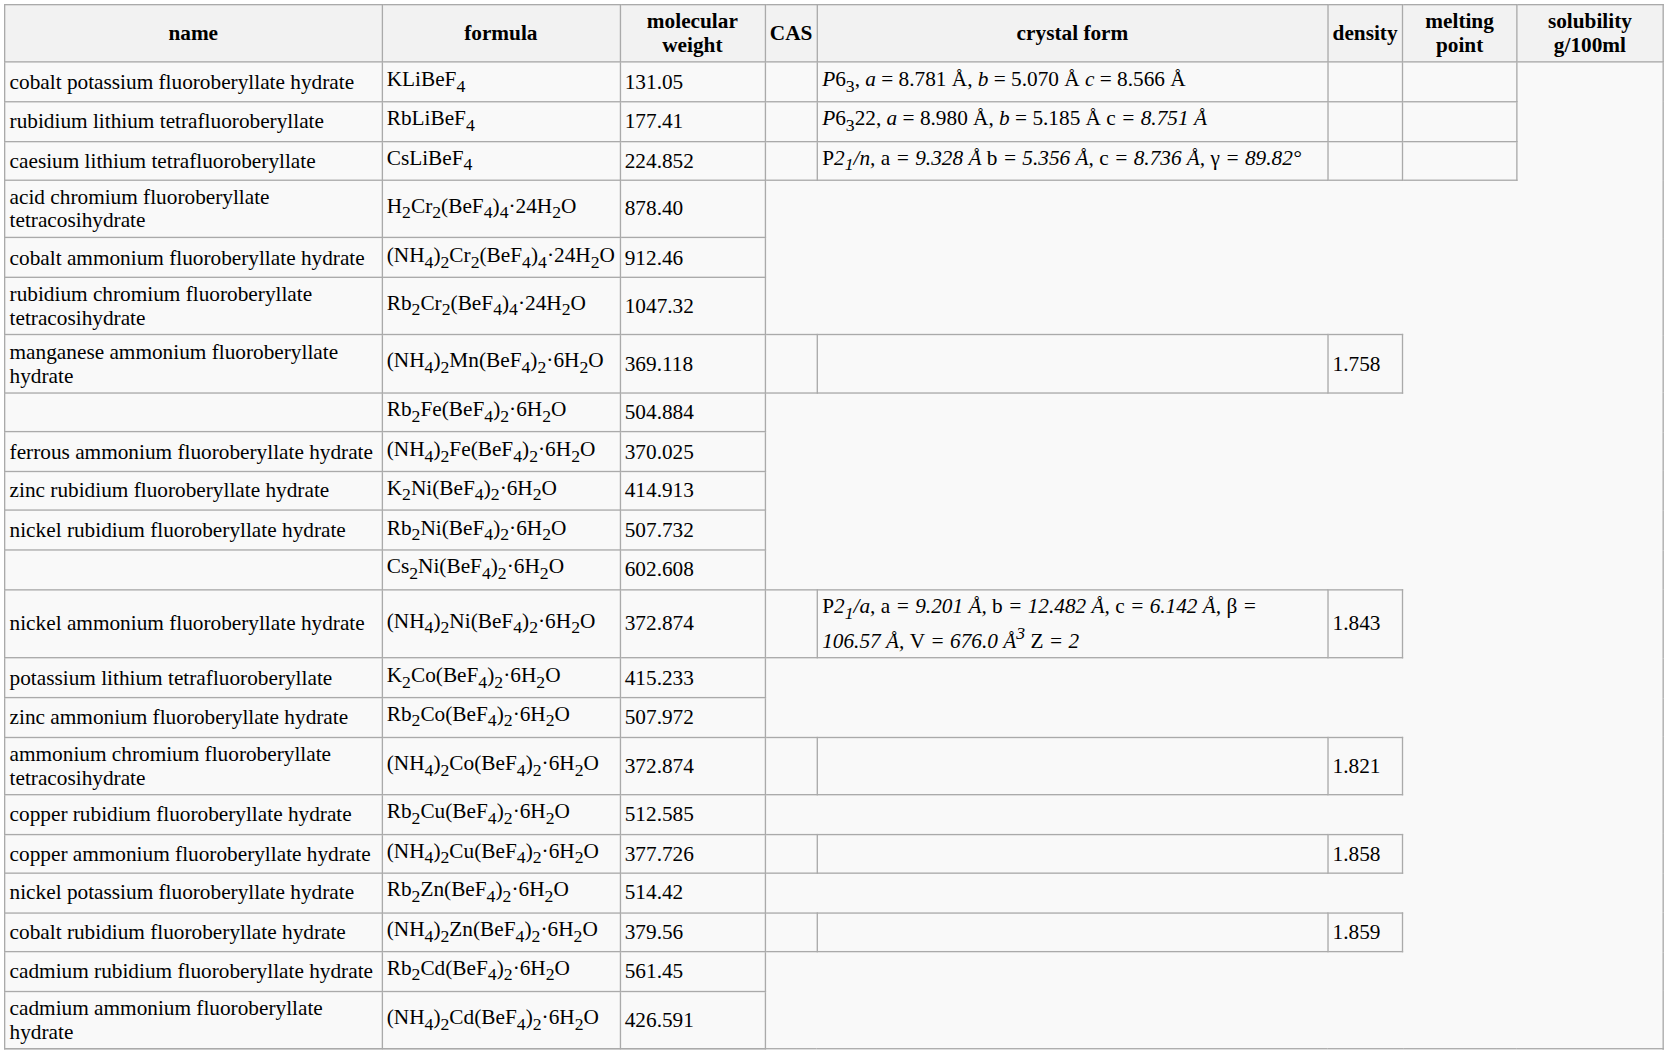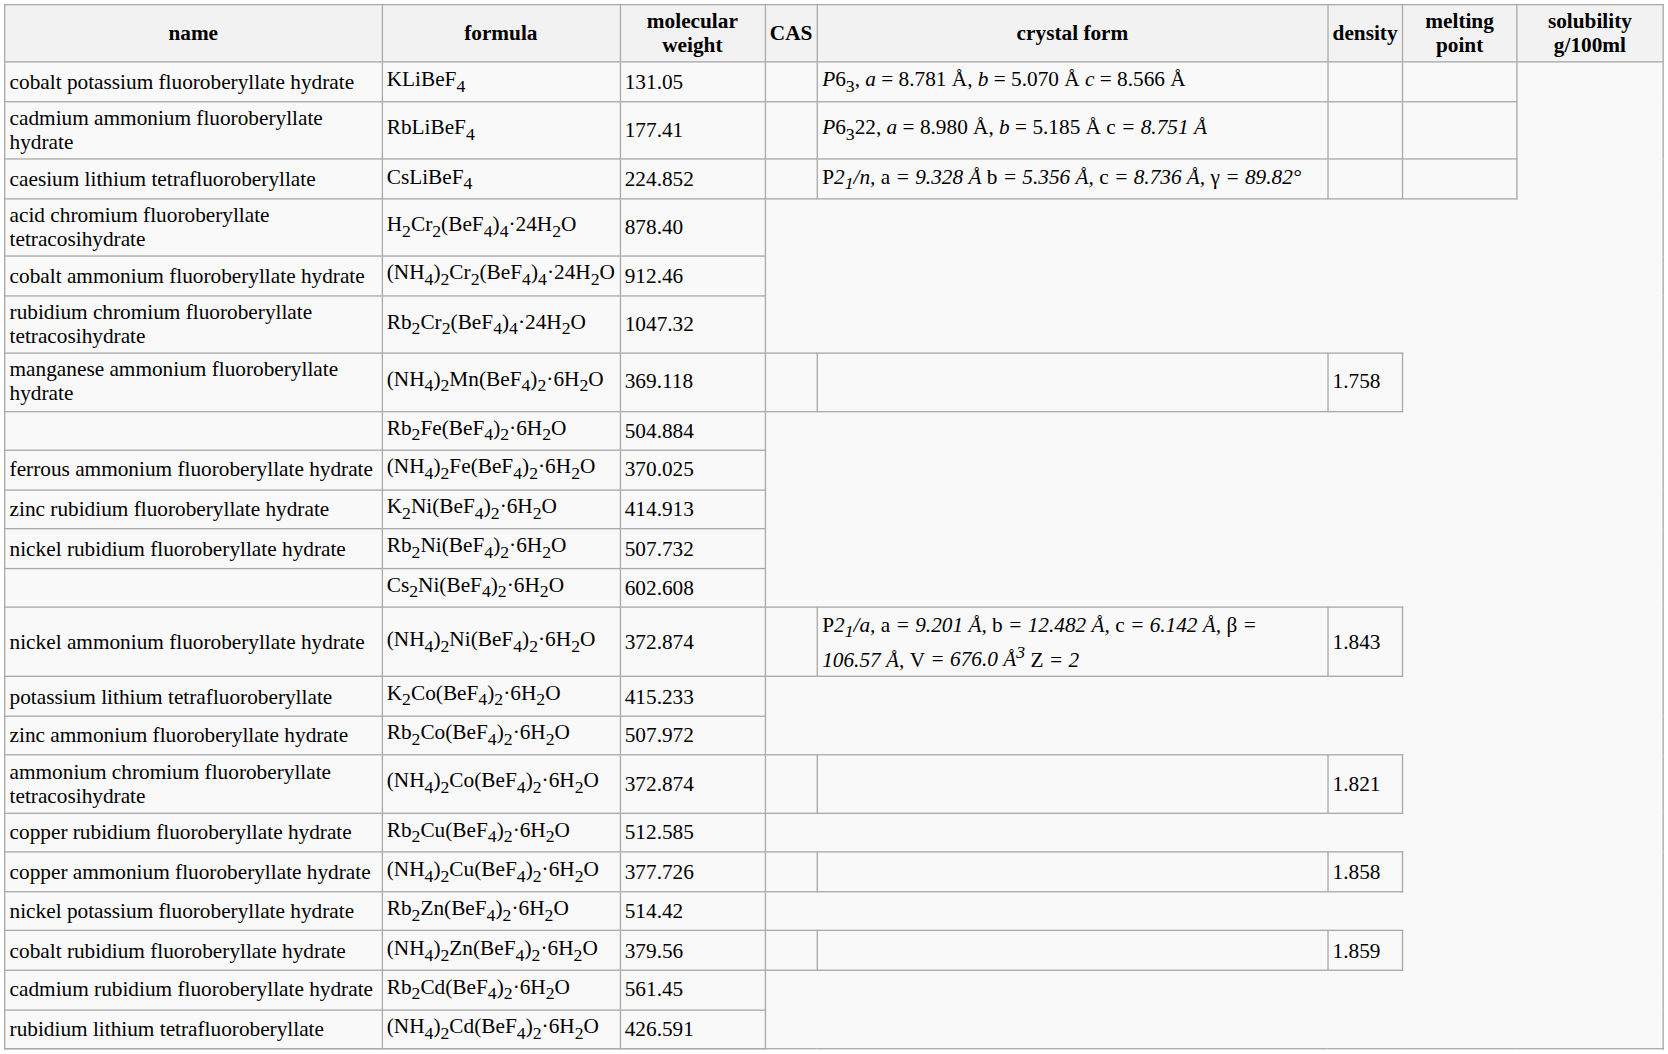RbLiBeF4 | name: rubidium lithium tetrafluoroberyllate -> cadmium ammonium fluoroberyllate hydrate
(NH4)2Cd(BeF4)2·6H2O | name: cadmium ammonium fluoroberyllate hydrate -> rubidium lithium tetrafluoroberyllate
